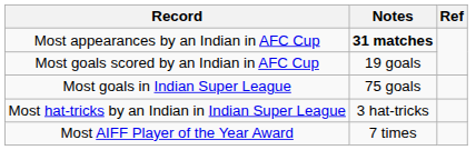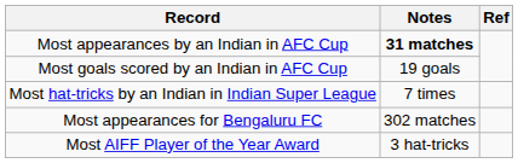- row: Most goals in Indian Super League | 75 goals
Most hat-tricks by an Indian in Indian Super League | Notes: 3 hat-tricks -> 7 times
+ row: Most appearances for Bengaluru FC | 302 matches
Most AIFF Player of the Year Award | Notes: 7 times -> 3 hat-tricks
